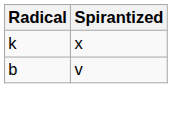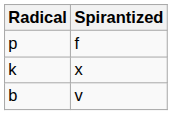+ row: p | f
